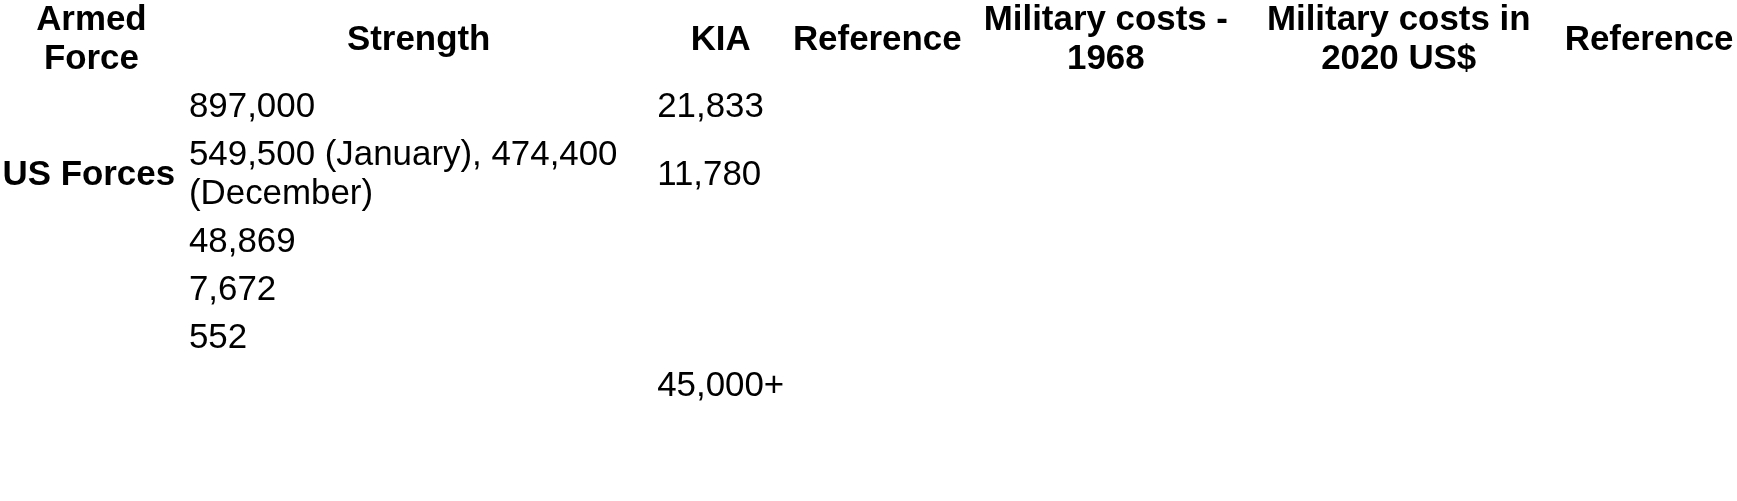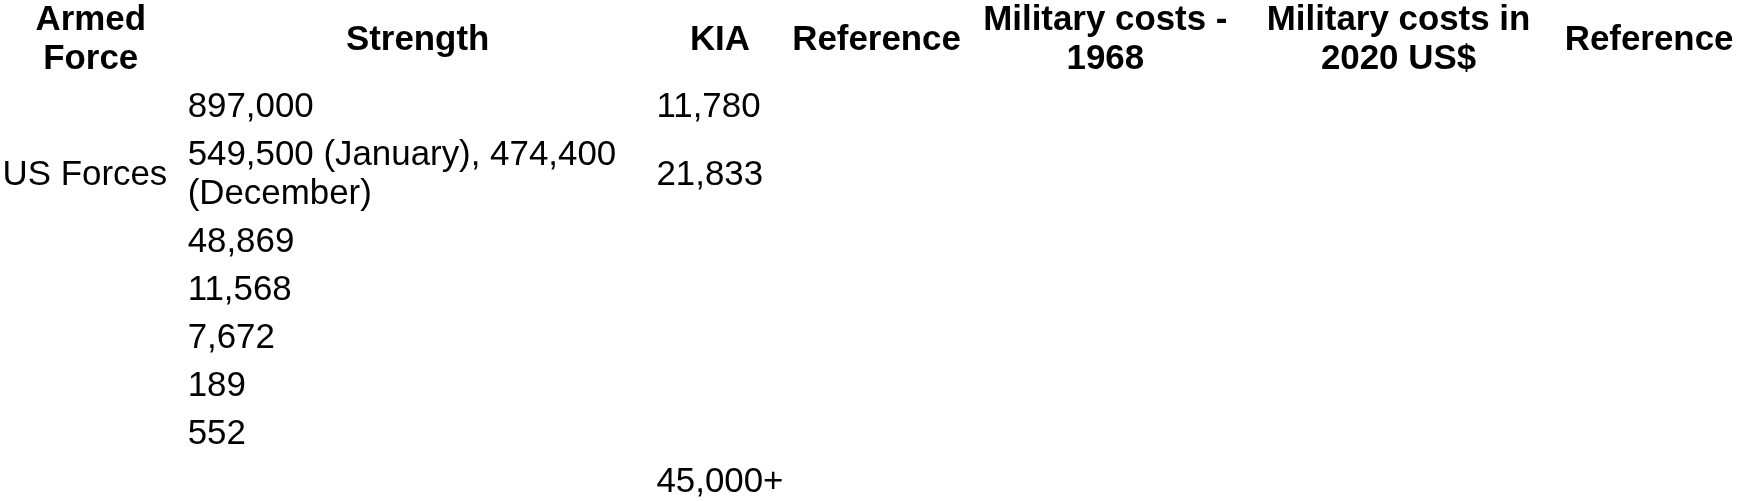897,000 | KIA: 21,833 -> 11,780
549,500 (January), 474,400 (December) | Armed Force: bold -> normal
549,500 (January), 474,400 (December) | KIA: 11,780 -> 21,833
+ row: 11,568
+ row: 189
